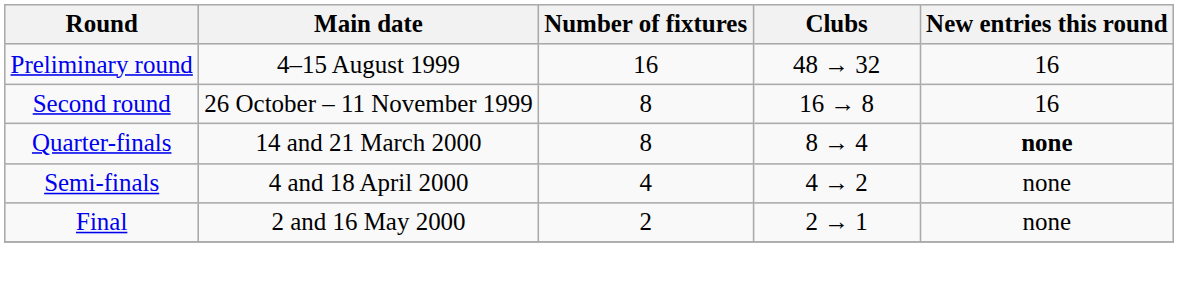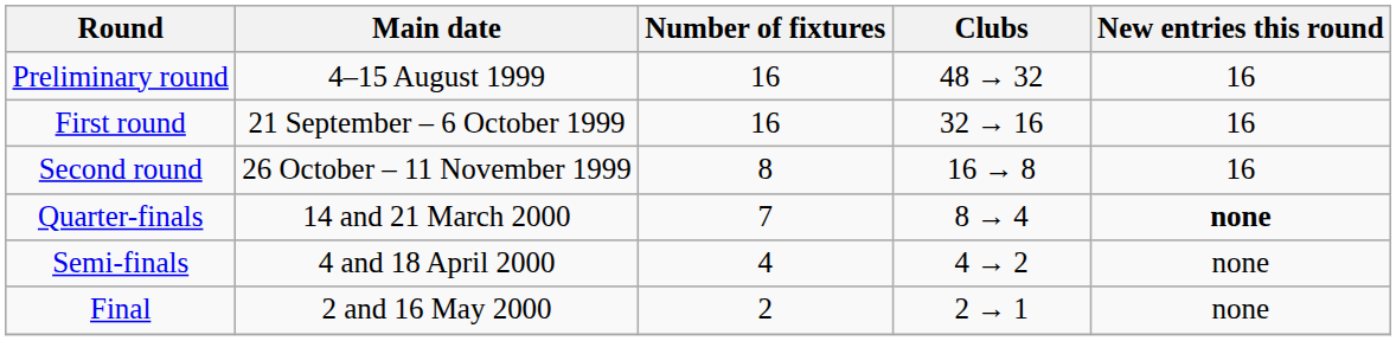+ row: First round | 21 September – 6 October 1999 | 16 | 32 → 16 | 16
Quarter-finals | Number of fixtures: 8 -> 7
